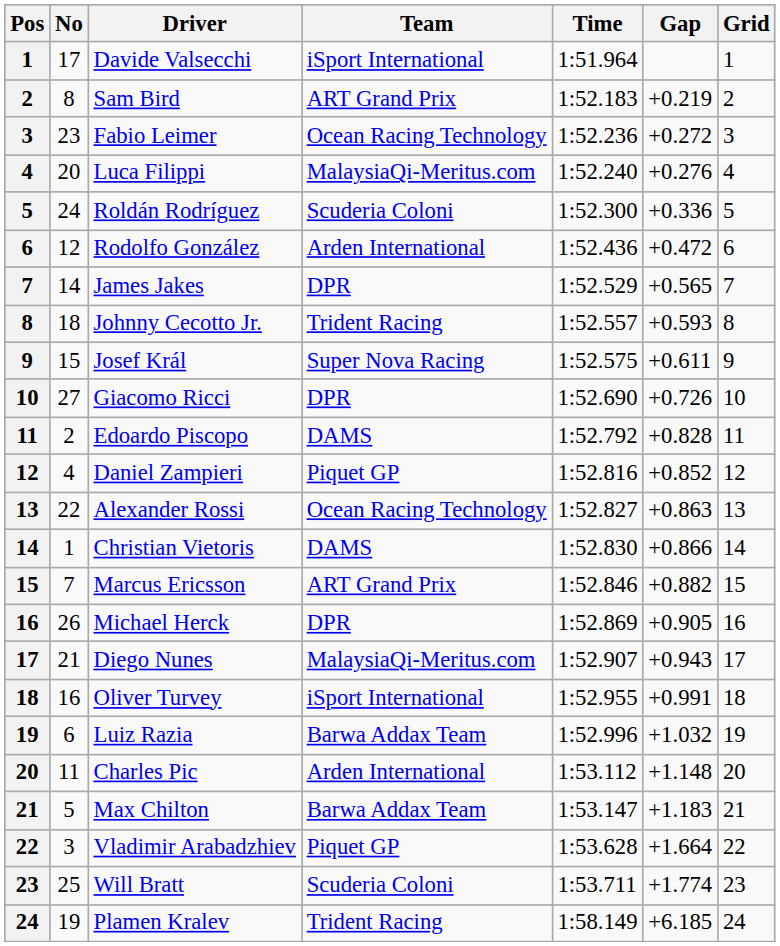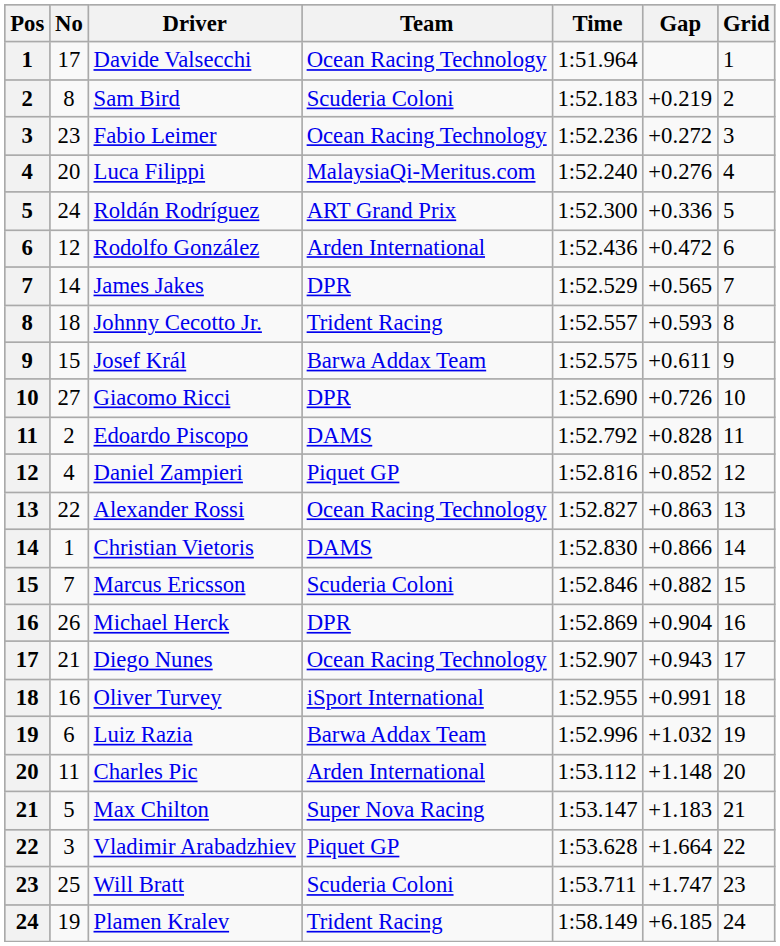Davide Valsecchi | Team: iSport International -> Ocean Racing Technology
Sam Bird | Team: ART Grand Prix -> Scuderia Coloni
Roldán Rodríguez | Team: Scuderia Coloni -> ART Grand Prix
Josef Král | Team: Super Nova Racing -> Barwa Addax Team
Marcus Ericsson | Team: ART Grand Prix -> Scuderia Coloni
Michael Herck | Gap: +0.905 -> +0.904
Diego Nunes | Team: MalaysiaQi-Meritus.com -> Ocean Racing Technology
Max Chilton | Team: Barwa Addax Team -> Super Nova Racing
Will Bratt | Gap: +1.774 -> +1.747
